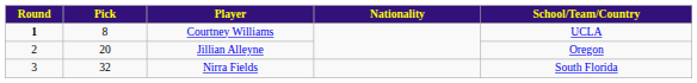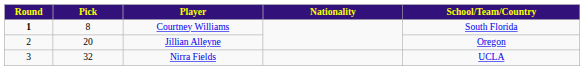Courtney Williams | School/Team/Country: UCLA -> South Florida
Nirra Fields | School/Team/Country: South Florida -> UCLA
